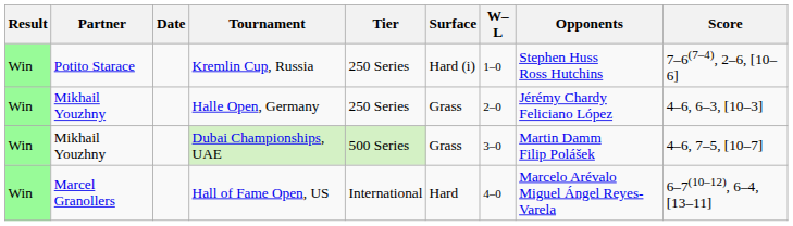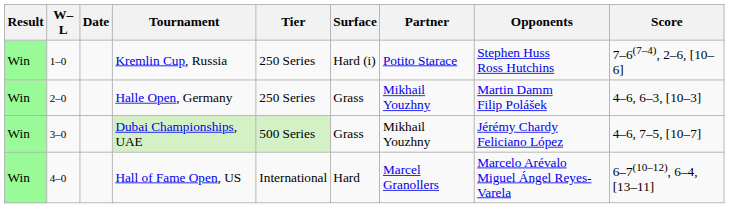columns swapped: W–L <-> Partner
Halle Open, Germany | Opponents: Jérémy Chardy Feliciano López -> Martin Damm Filip Polášek
Dubai Championships, UAE | Opponents: Martin Damm Filip Polášek -> Jérémy Chardy Feliciano López
